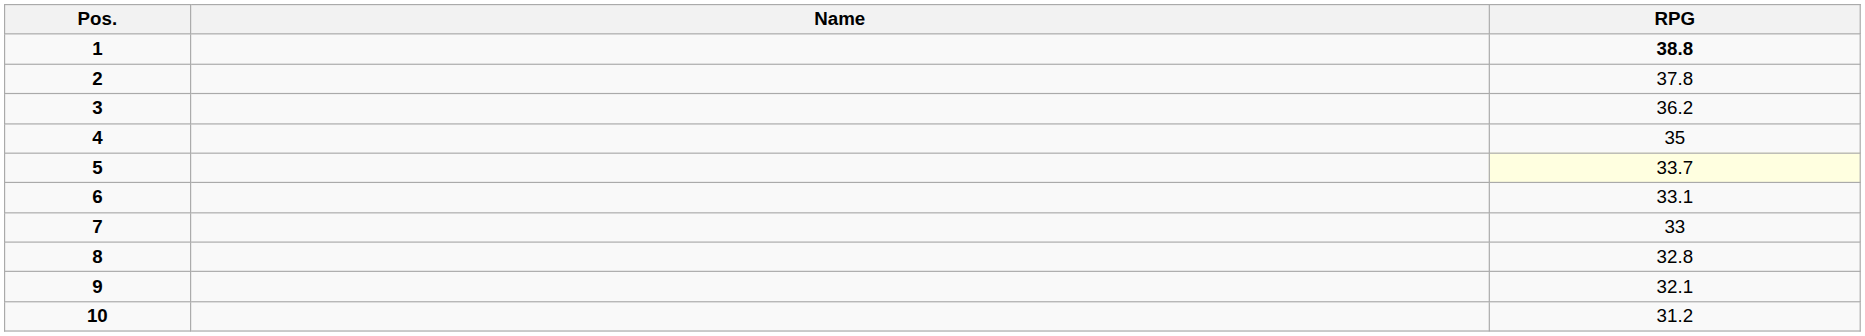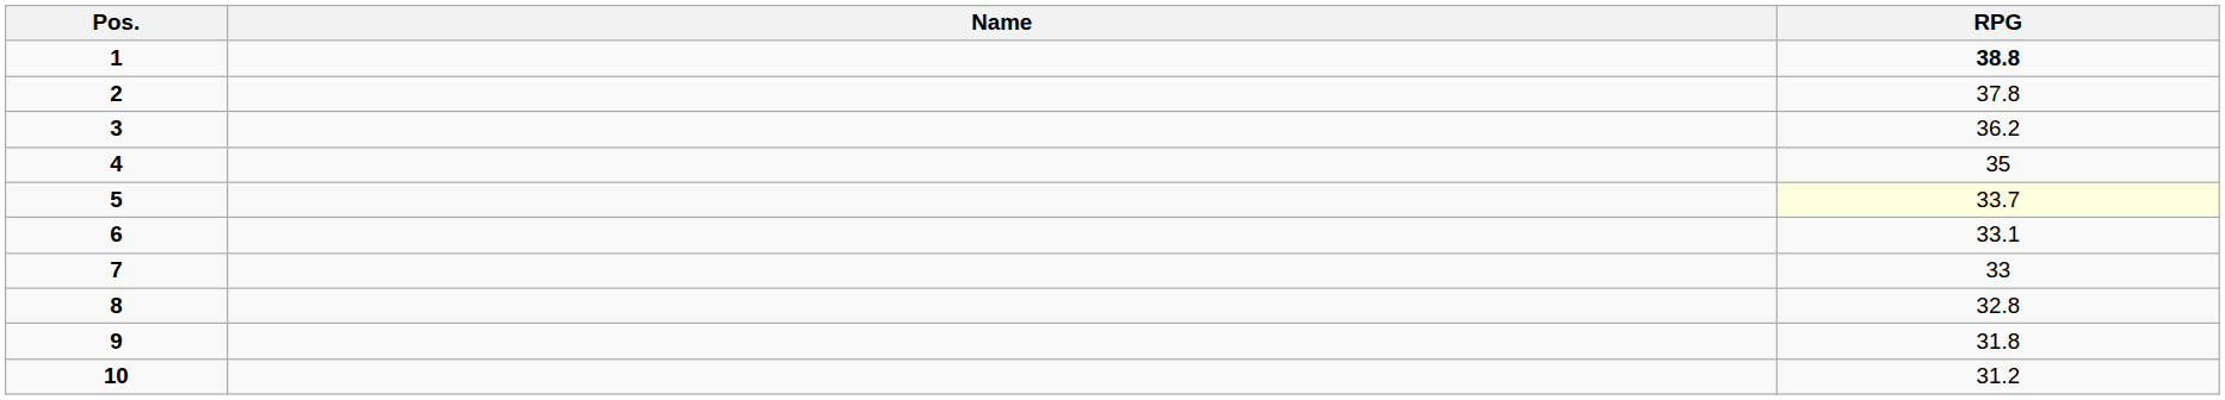9 | RPG: 32.1 -> 31.8
